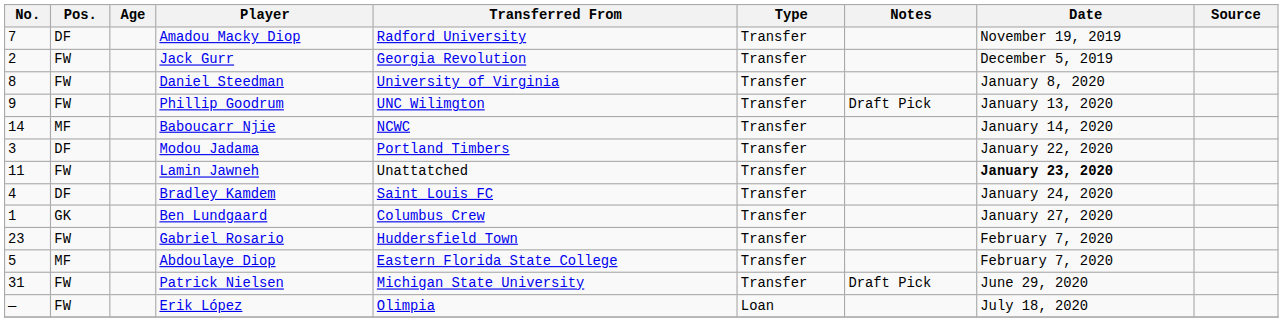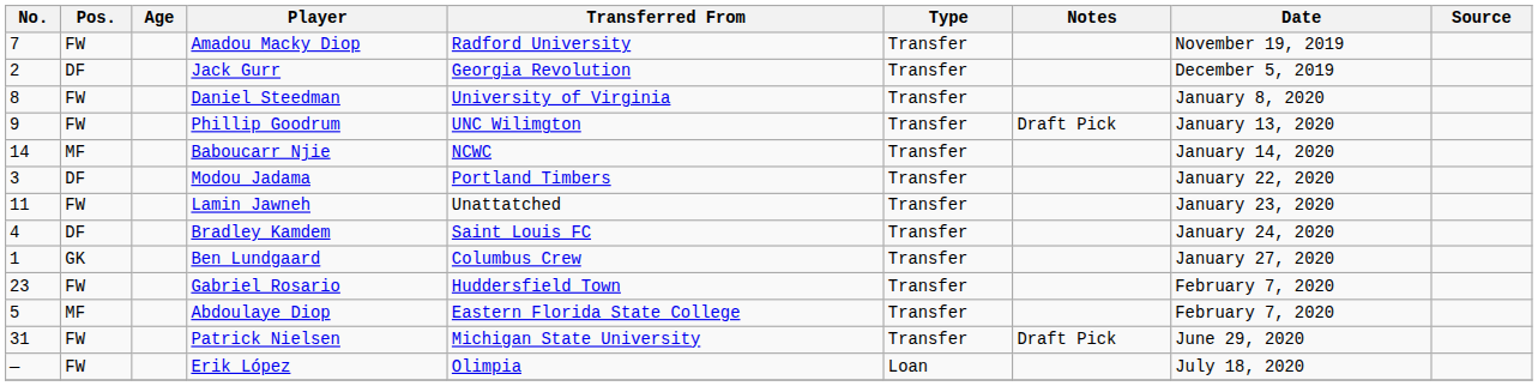Amadou Macky Diop | Pos.: DF -> FW
Jack Gurr | Pos.: FW -> DF
Lamin Jawneh | Date: bold -> normal
